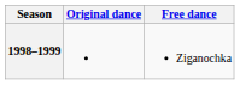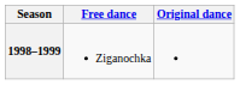columns swapped: Original dance <-> Free dance
